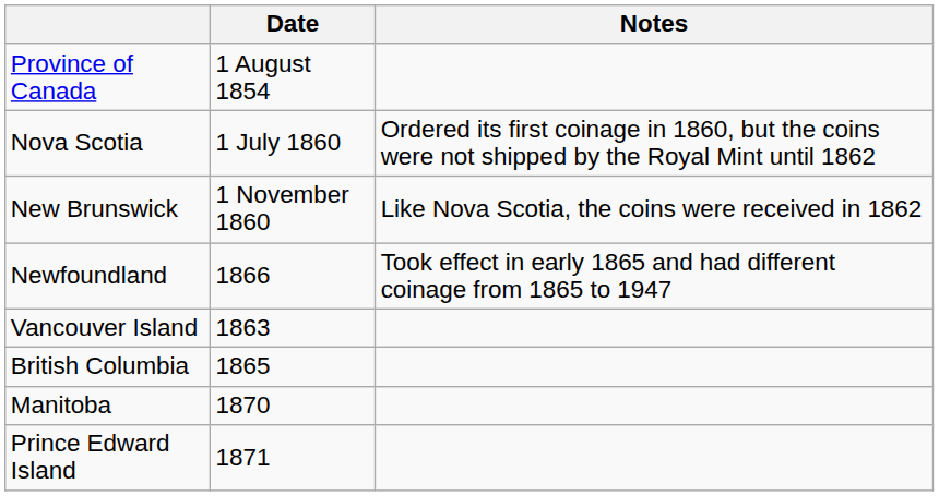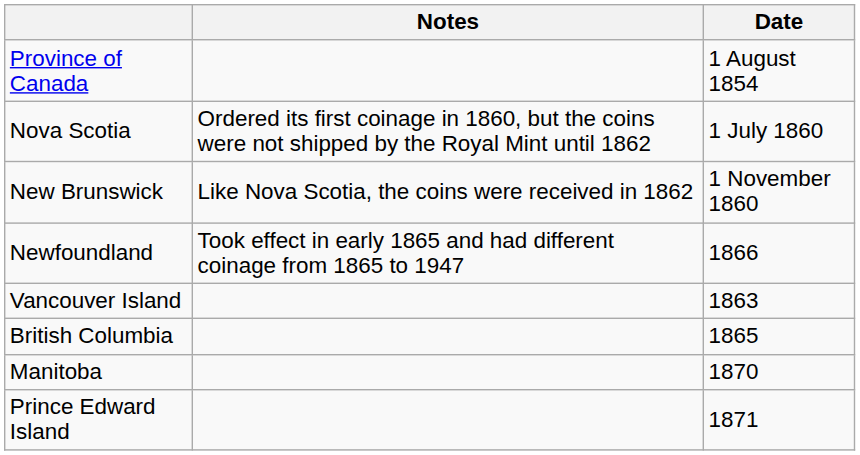columns swapped: Date <-> Notes
